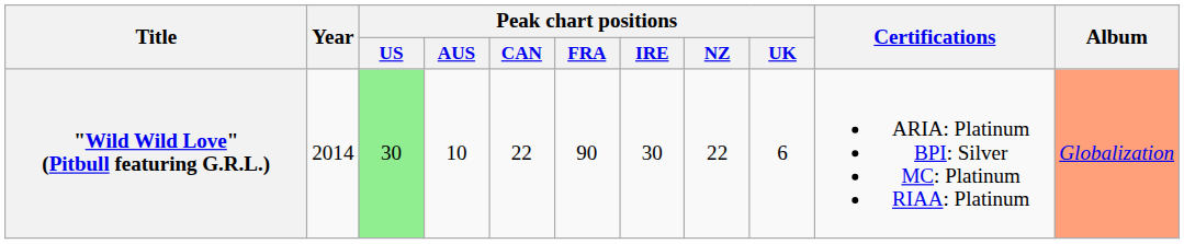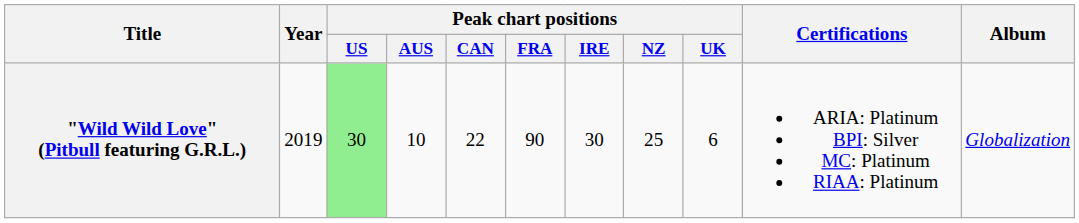"Wild Wild Love" (Pitbull featuring G.R.L.) | Year: 2014 -> 2019
"Wild Wild Love" (Pitbull featuring G.R.L.) | Peak chart positions / NZ: 22 -> 25
"Wild Wild Love" (Pitbull featuring G.R.L.) | Album: lightsalmon background -> no background
